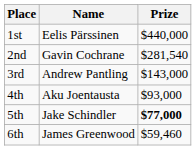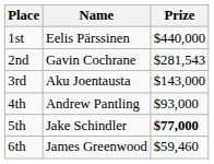2nd | Prize: $281,540 -> $281,543
3rd | Name: Andrew Pantling -> Aku Joentausta
4th | Name: Aku Joentausta -> Andrew Pantling
